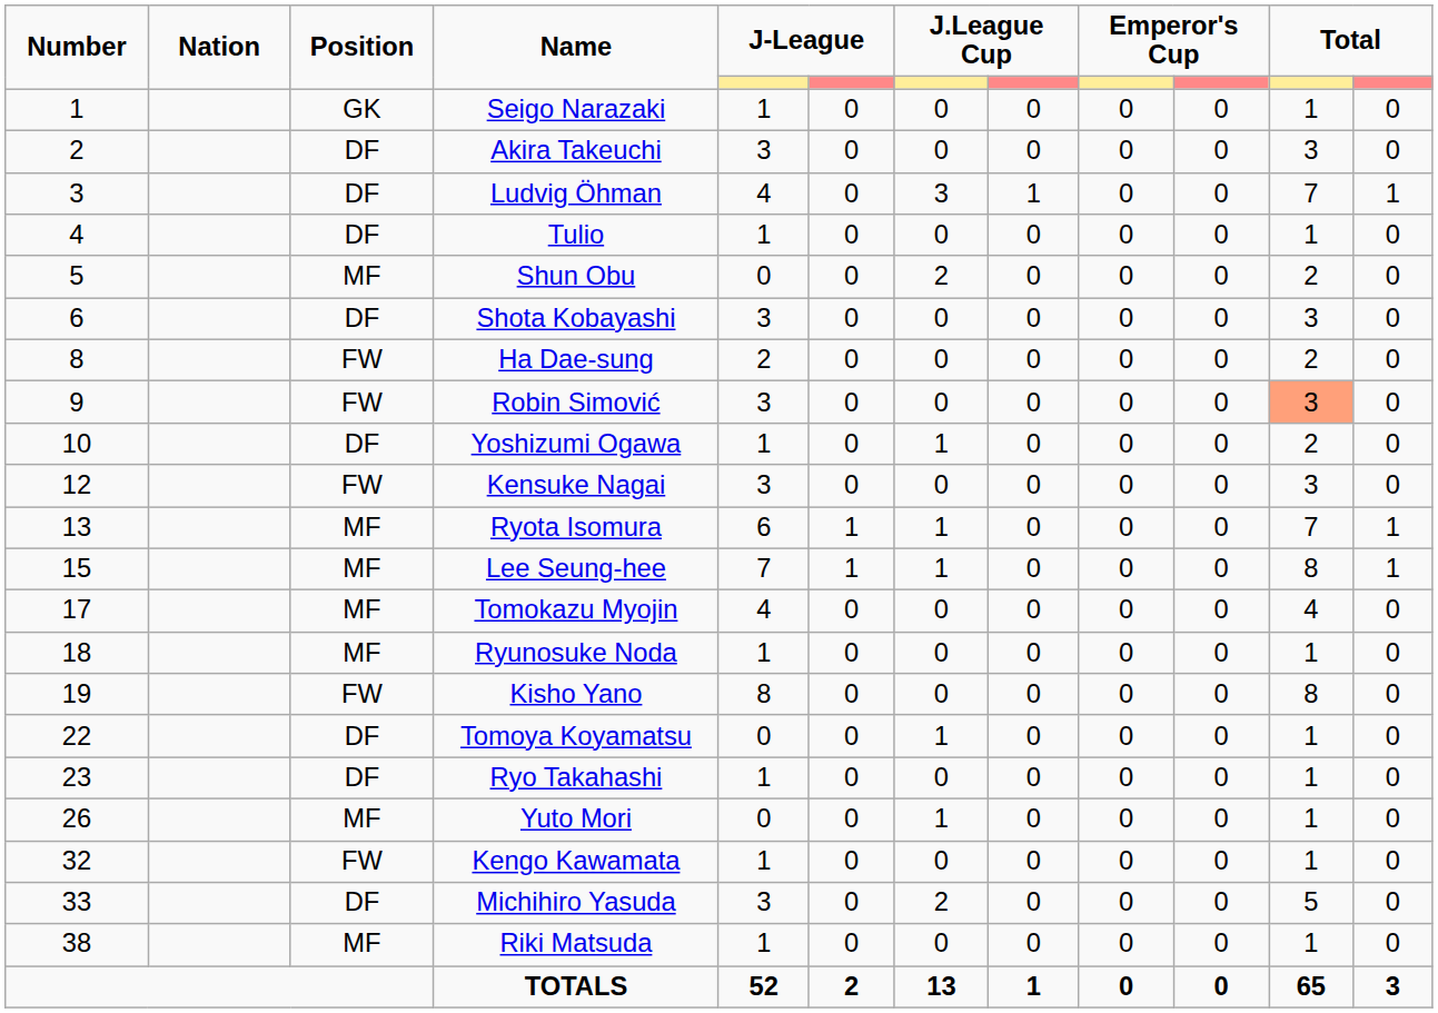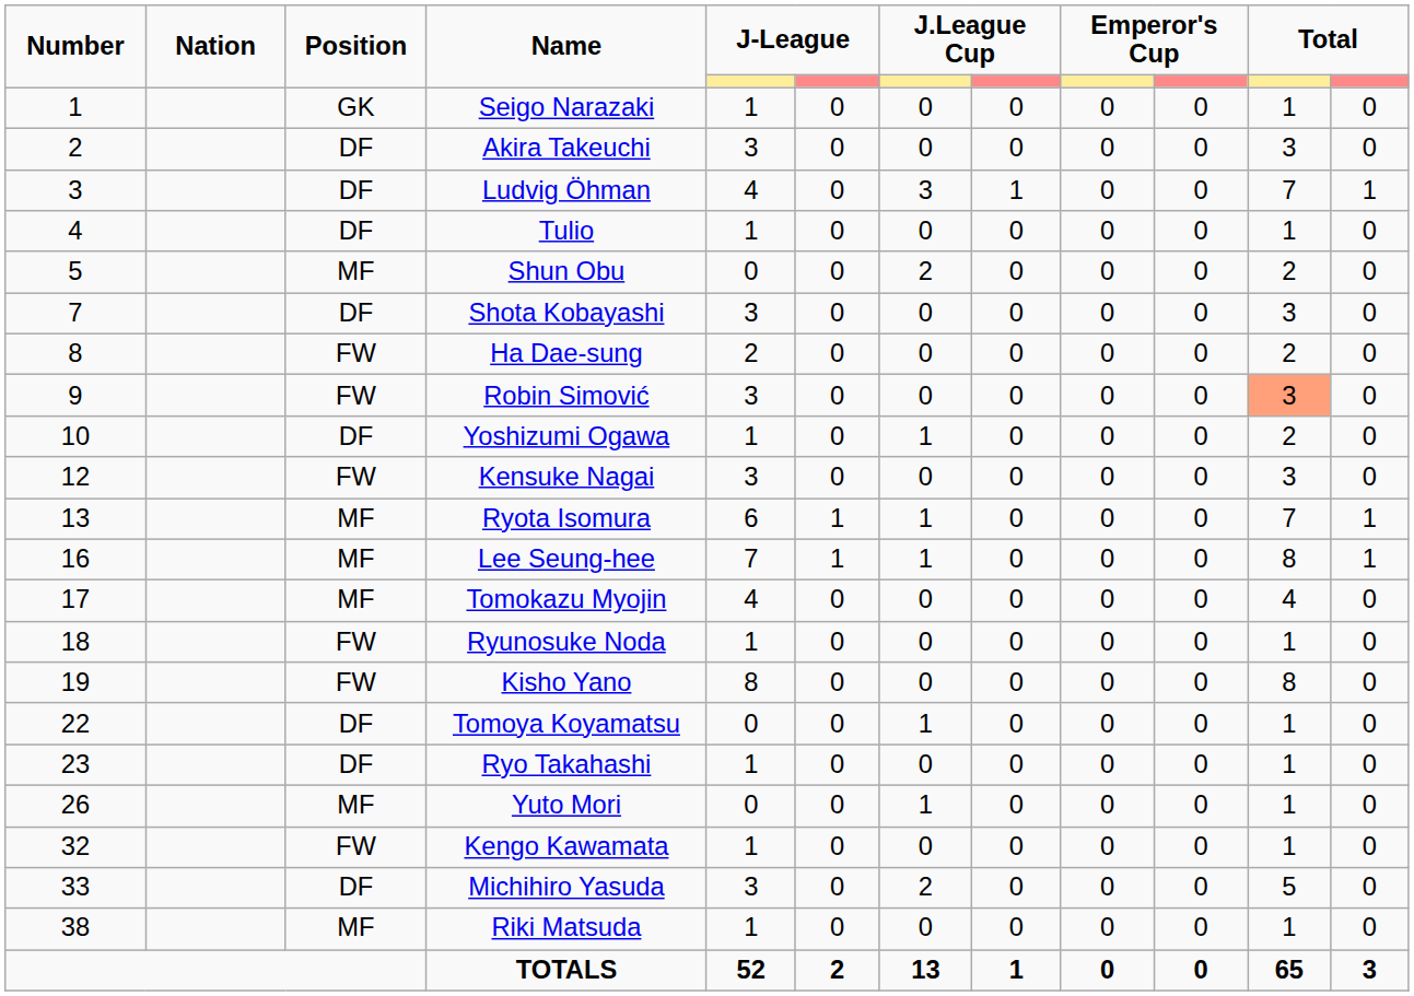Shota Kobayashi | Number: 6 -> 7
Lee Seung-hee | Number: 15 -> 16
Ryunosuke Noda | Position: MF -> FW
